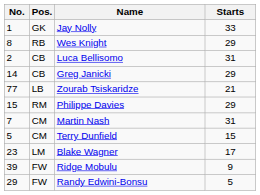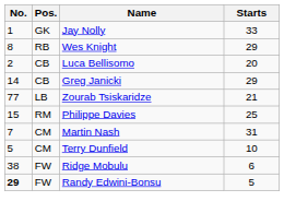Luca Bellisomo | Starts: 31 -> 20
Philippe Davies | Starts: 29 -> 25
Terry Dunfield | Starts: 15 -> 10
- row: 23 | LM | Blake Wagner | 17
Ridge Mobulu | No.: 39 -> 38
Ridge Mobulu | Starts: 9 -> 6
Randy Edwini-Bonsu | No.: normal -> bold
